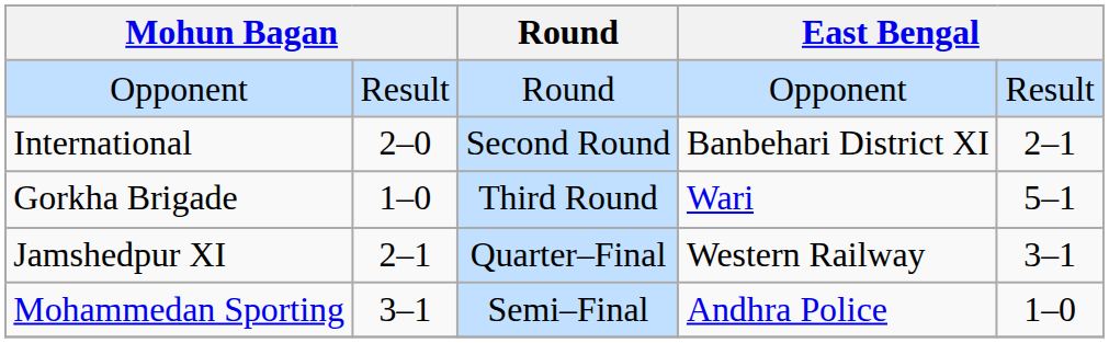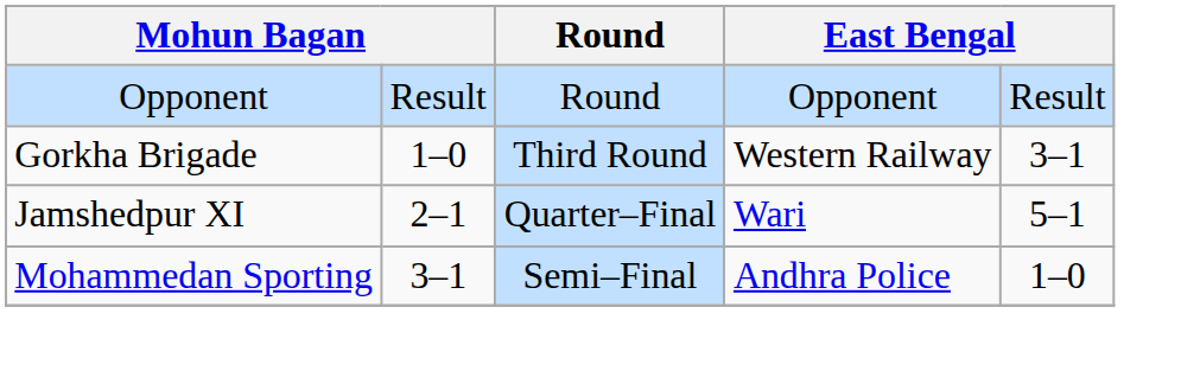- row: International | 2–0 | Second Round | Banbehari District XI | 2–1
Gorkha Brigade | column 4: Wari -> Western Railway
Gorkha Brigade | column 5: 5–1 -> 3–1
Jamshedpur XI | column 4: Western Railway -> Wari
Jamshedpur XI | column 5: 3–1 -> 5–1
